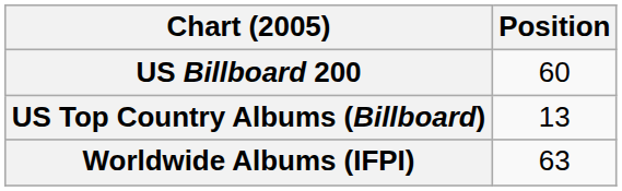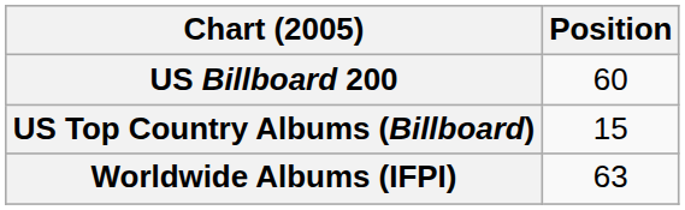US Top Country Albums (Billboard) | Position: 13 -> 15
